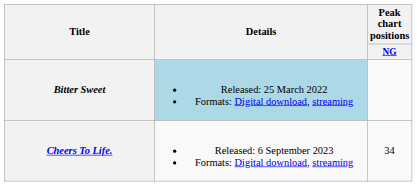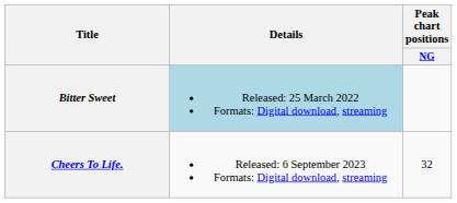Cheers To Life. | Peak chart positions / NG: 34 -> 32
